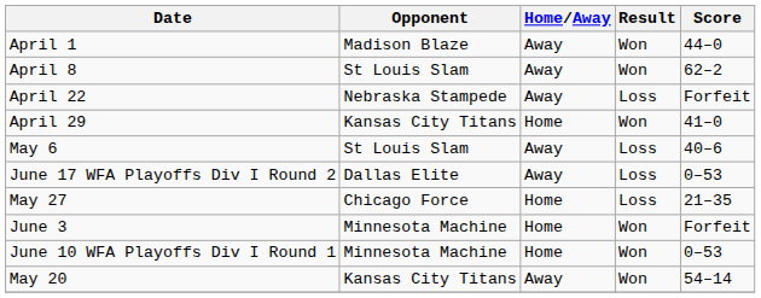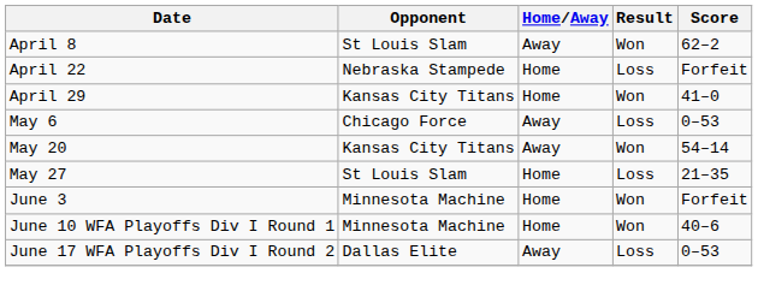- row: April 1 | Madison Blaze | Away | Won | 44–0
April 22 | Home/Away: Away -> Home
May 6 | Opponent: St Louis Slam -> Chicago Force
May 6 | Score: 40–6 -> 0–53
rows swapped: May 20 <-> June 17 WFA Playoffs Div I Round 2
May 27 | Opponent: Chicago Force -> St Louis Slam
June 10 WFA Playoffs Div I Round 1 | Score: 0–53 -> 40–6
